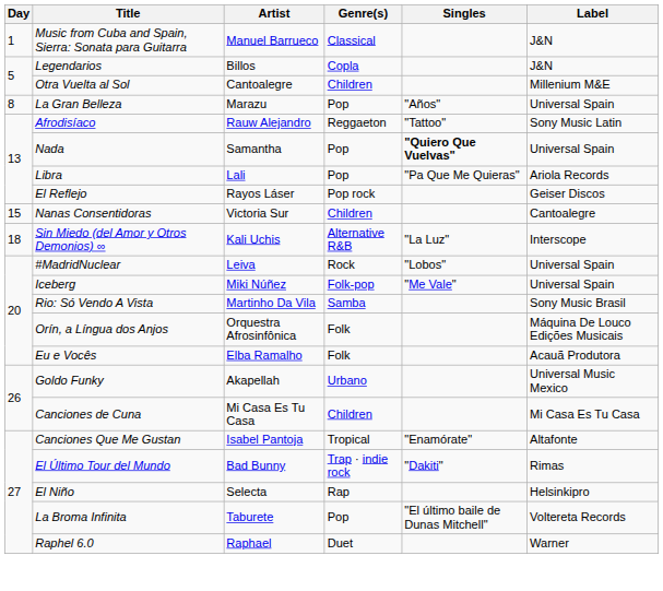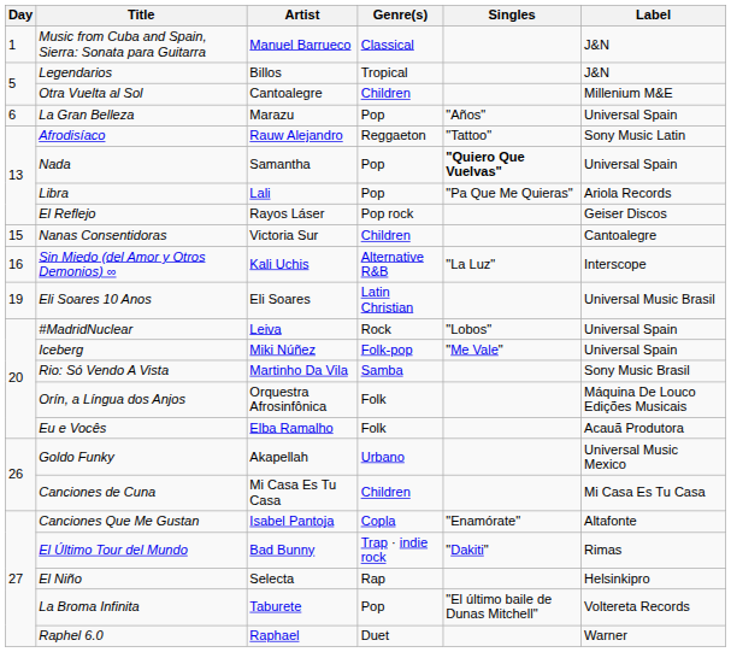Legendarios | Genre(s): Copla -> Tropical
La Gran Belleza | Day: 8 -> 6
Sin Miedo (del Amor y Otros Demonios) ∞ | Day: 18 -> 16
+ row: 19 | Eli Soares 10 Anos | Eli Soares | Latin Christian | Universal Music Brasil
Canciones Que Me Gustan | Genre(s): Tropical -> Copla
